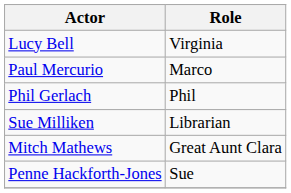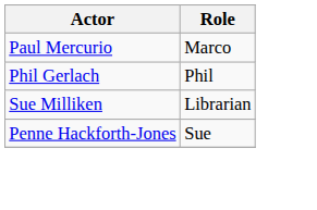- row: Lucy Bell | Virginia
- row: Mitch Mathews | Great Aunt Clara
